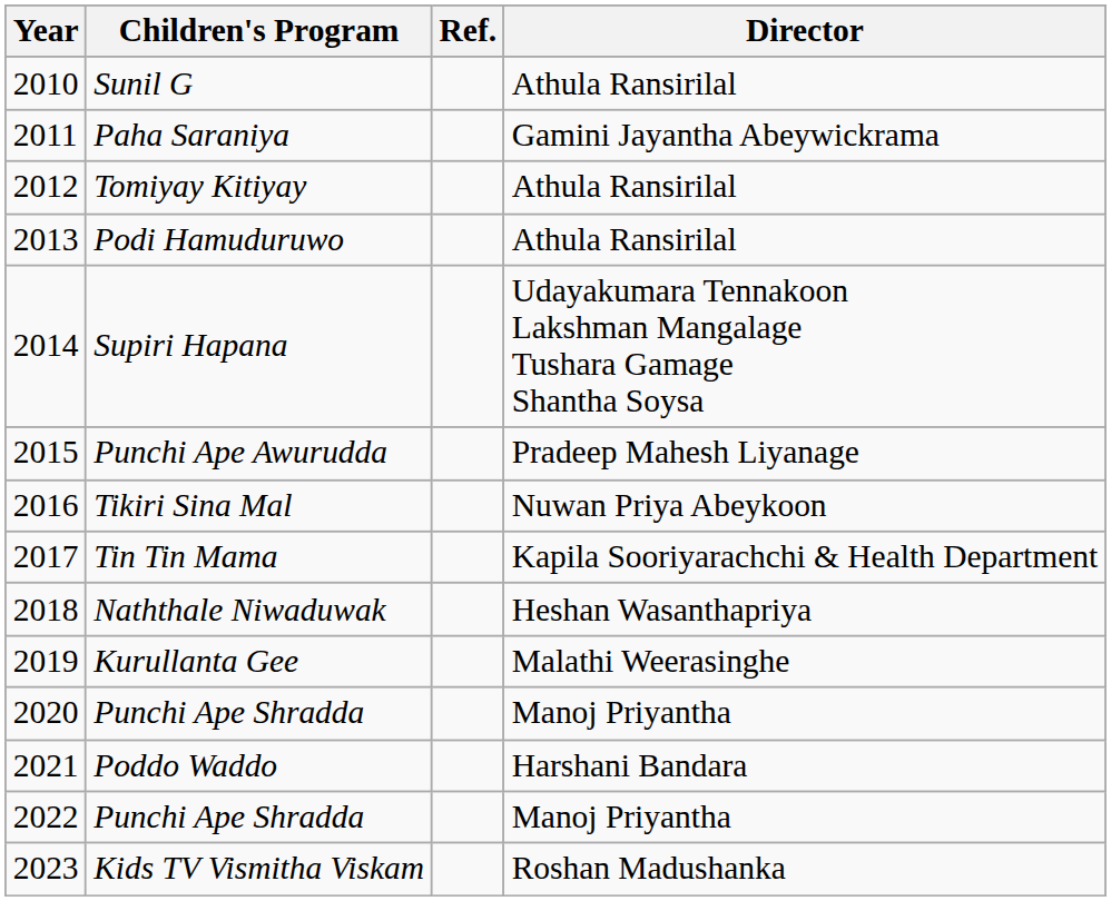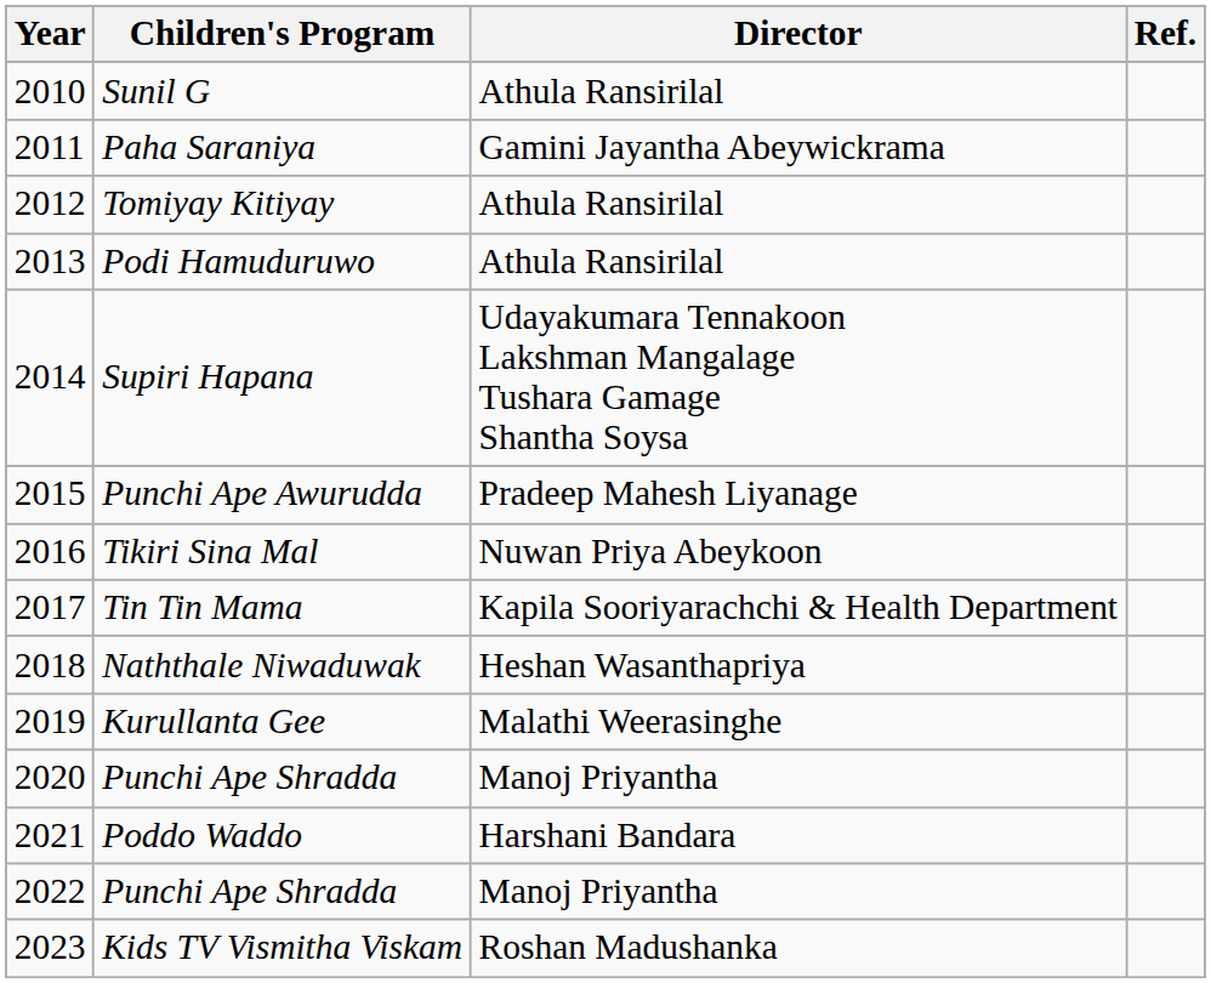columns swapped: Director <-> Ref.
